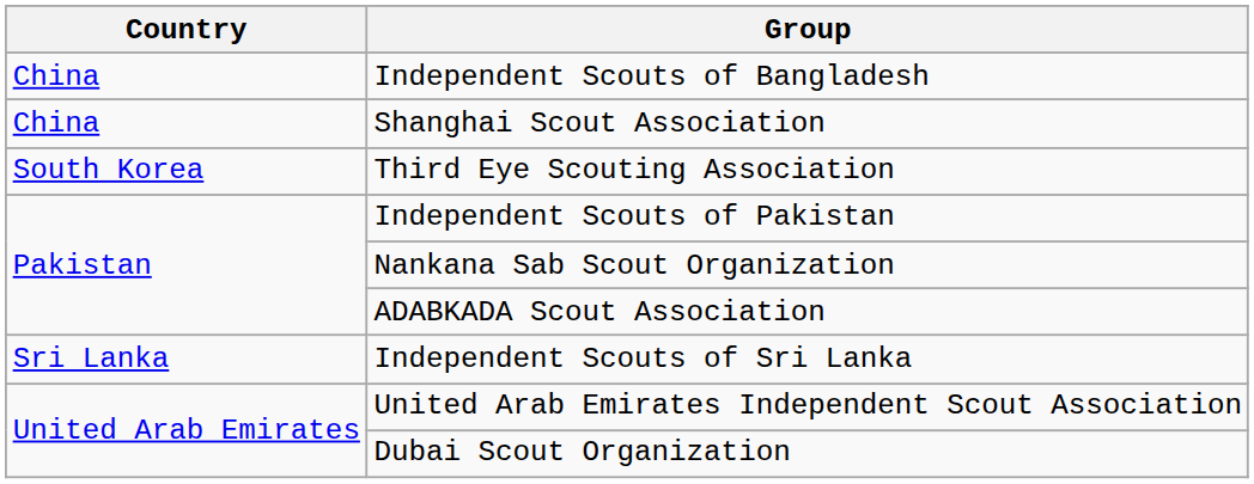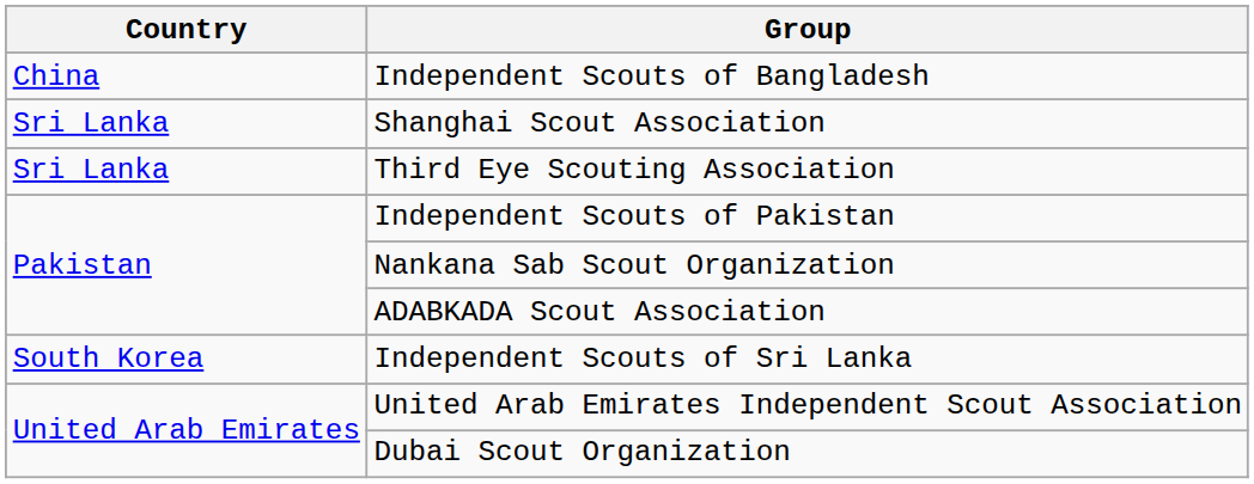Shanghai Scout Association | Country: China -> Sri Lanka
Third Eye Scouting Association | Country: South Korea -> Sri Lanka
Independent Scouts of Sri Lanka | Country: Sri Lanka -> South Korea
